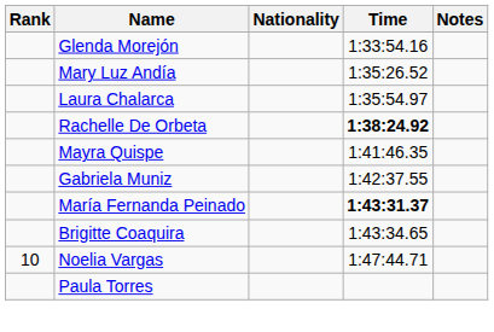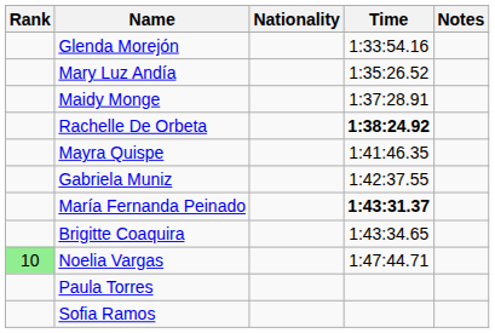- row: Laura Chalarca | 1:35:54.97
+ row: Maidy Monge | 1:37:28.91
Noelia Vargas | Rank: no background -> lightgreen background
+ row: Sofia Ramos
